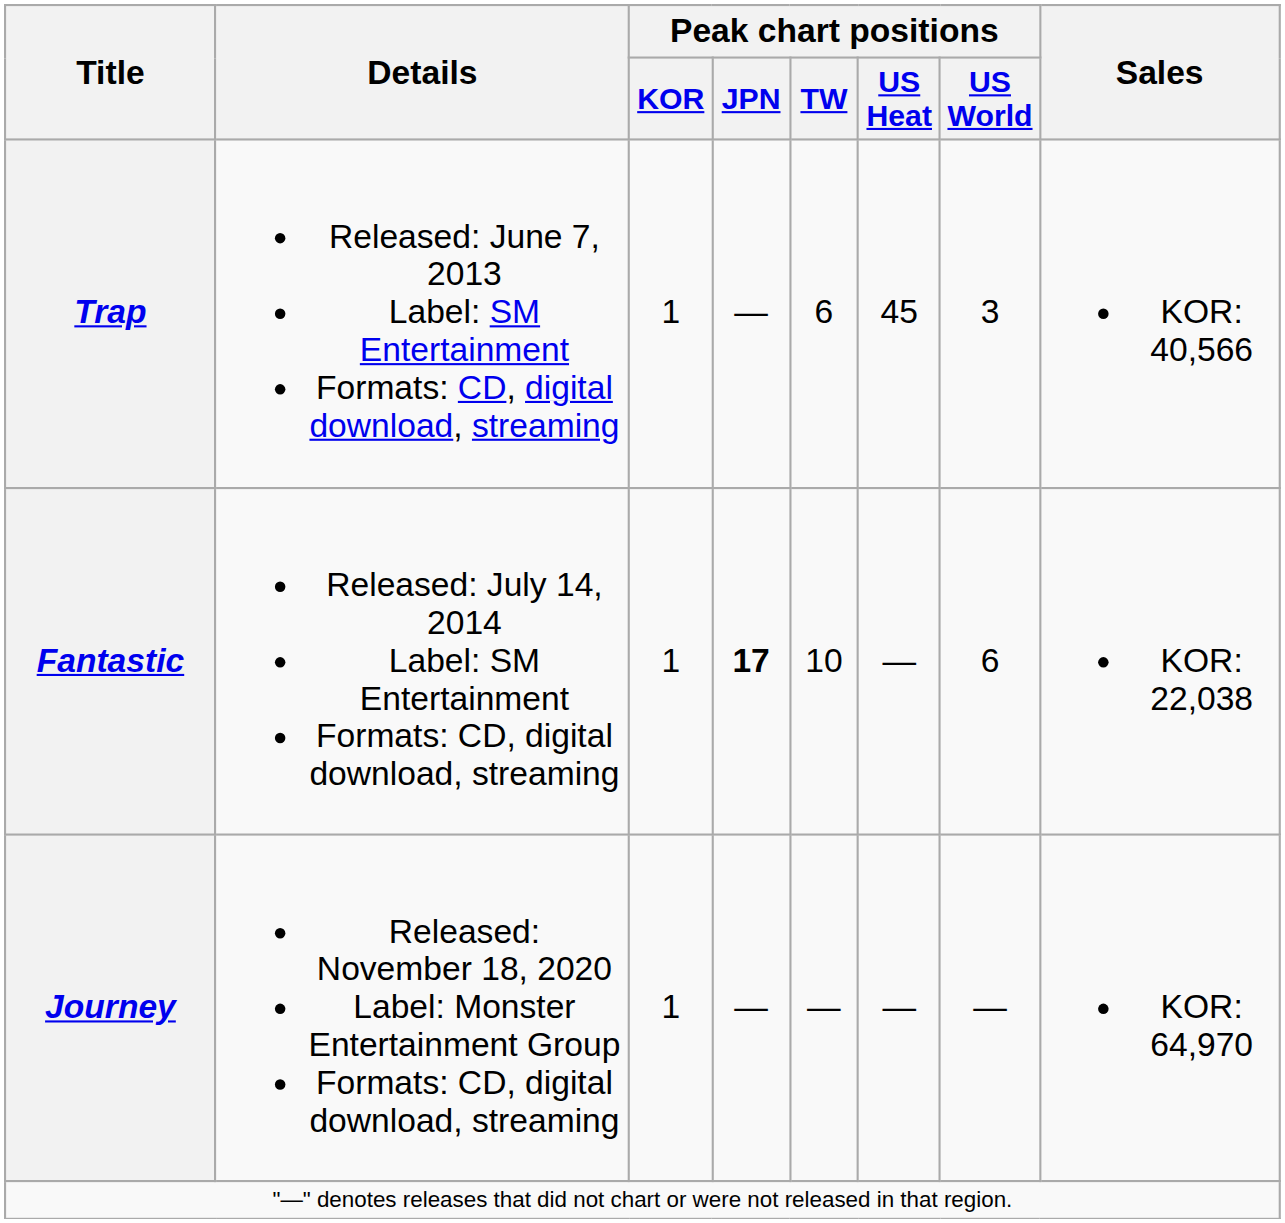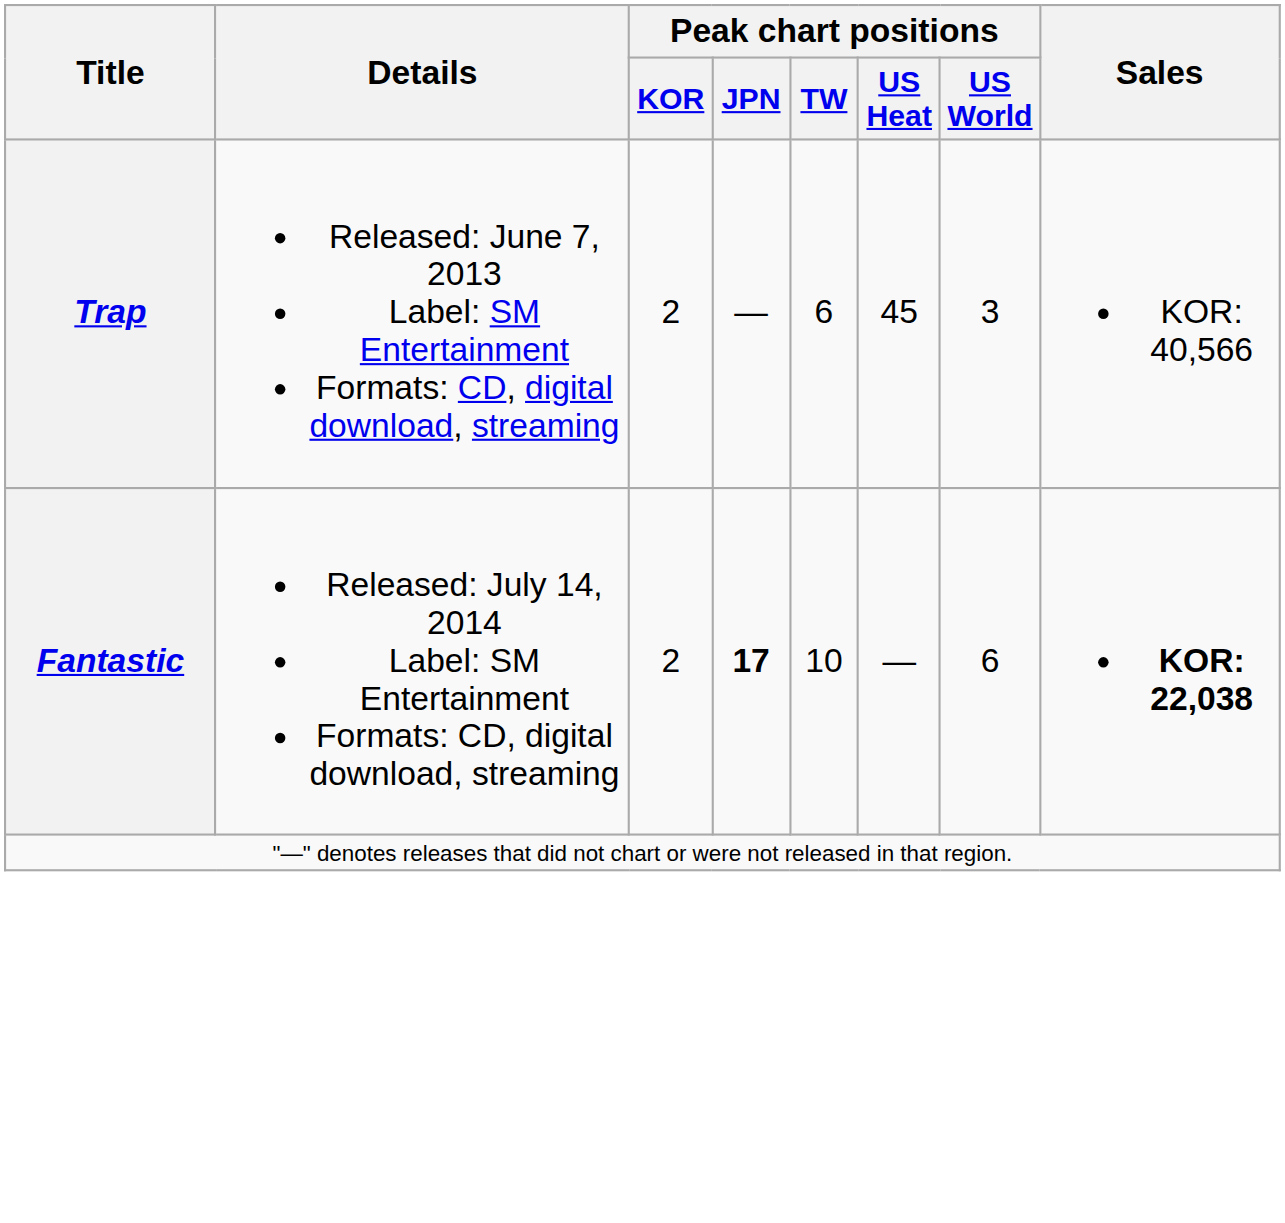Trap | Peak chart positions / KOR: 1 -> 2
Fantastic | Peak chart positions / KOR: 1 -> 2
Fantastic | Sales: normal -> bold
- row: Journey | Released: November 18, 2020 Label: Monster Entertainment Group Formats: CD, digital download, streaming | 1 | — | — | — | — | KOR: 64,970
